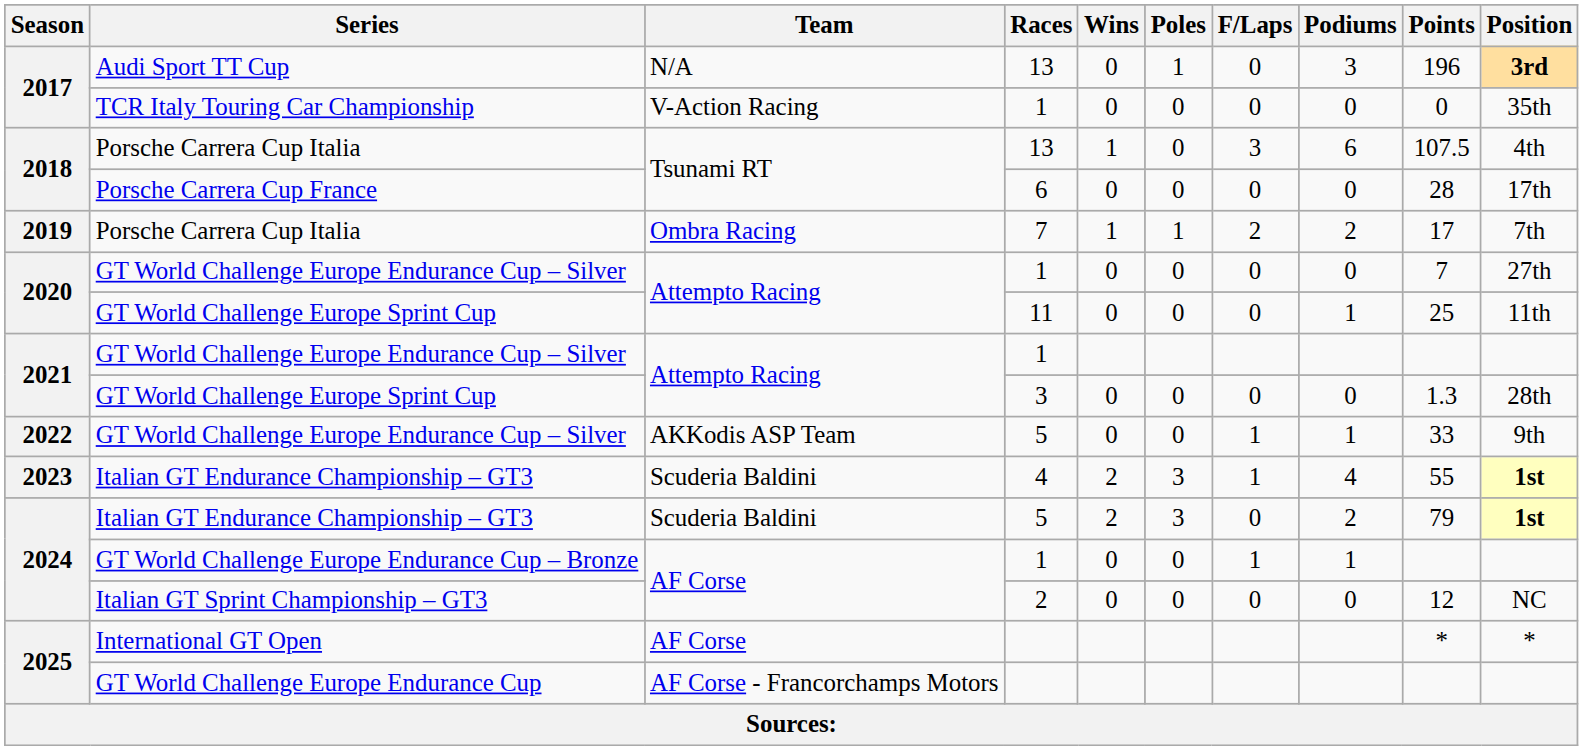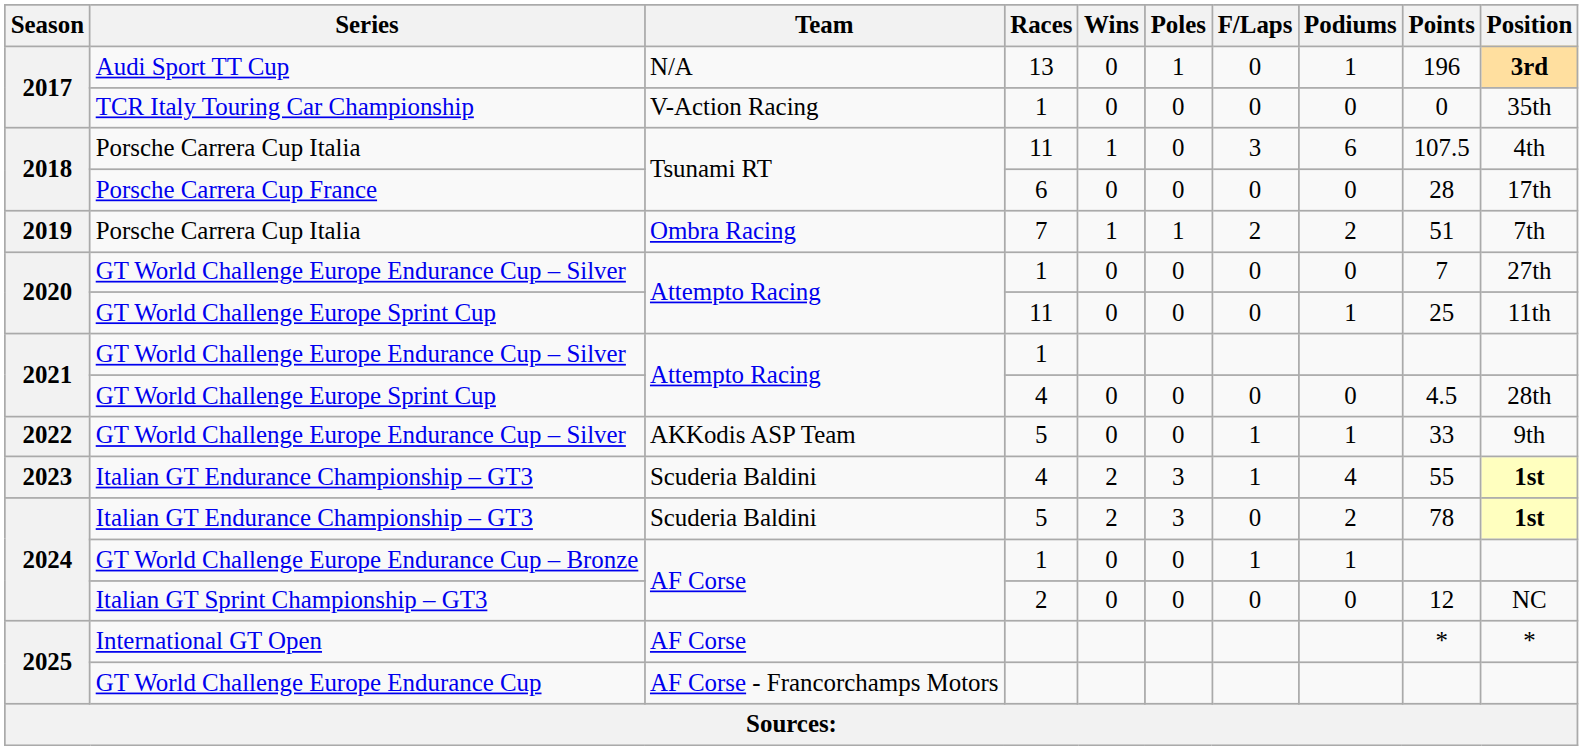Audi Sport TT Cup | Podiums: 3 -> 1
2018 / Porsche Carrera Cup Italia | Races: 13 -> 11
2019 / Porsche Carrera Cup Italia | Points: 17 -> 51
2021 / GT World Challenge Europe Sprint Cup | Races: 3 -> 4
2021 / GT World Challenge Europe Sprint Cup | Points: 1.3 -> 4.5
2024 / Italian GT Endurance Championship – GT3 | Points: 79 -> 78
